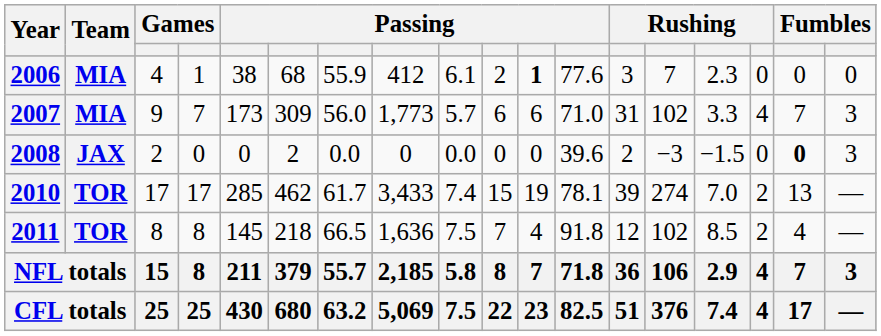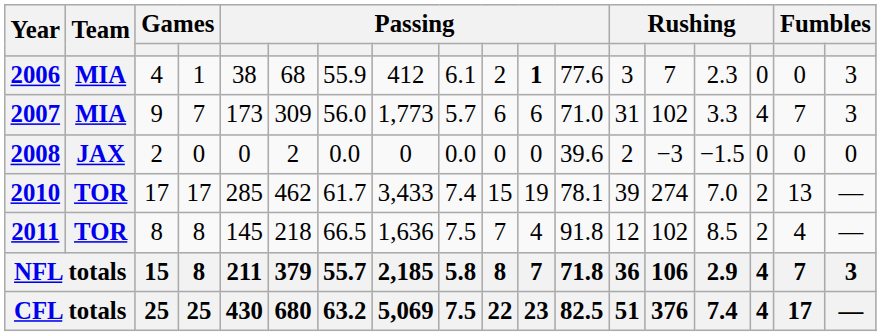2006 | column 18: 0 -> 3
2008 | column 17: bold -> normal
2008 | column 18: 3 -> 0
